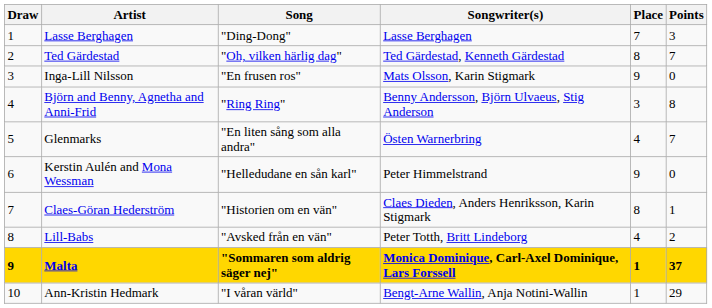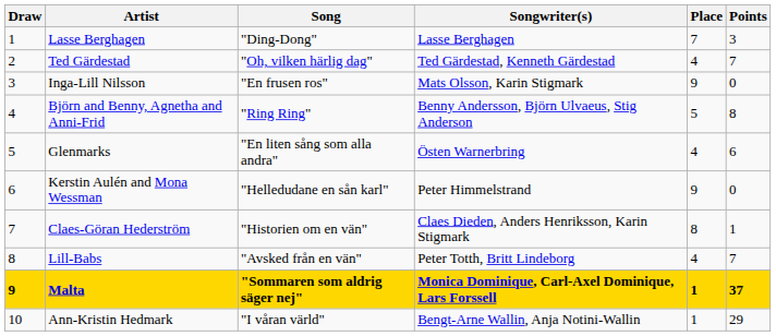Ted Gärdestad | Place: 8 -> 4
Björn and Benny, Agnetha and Anni-Frid | Place: 3 -> 5
Glenmarks | Points: 7 -> 6
Lill-Babs | Points: 2 -> 7
